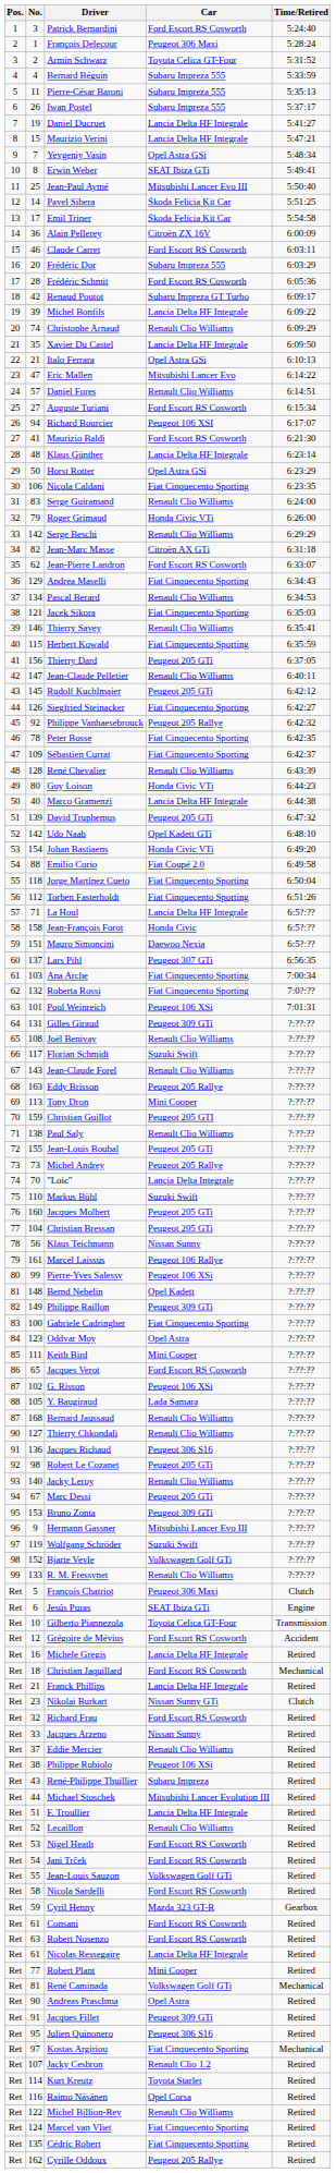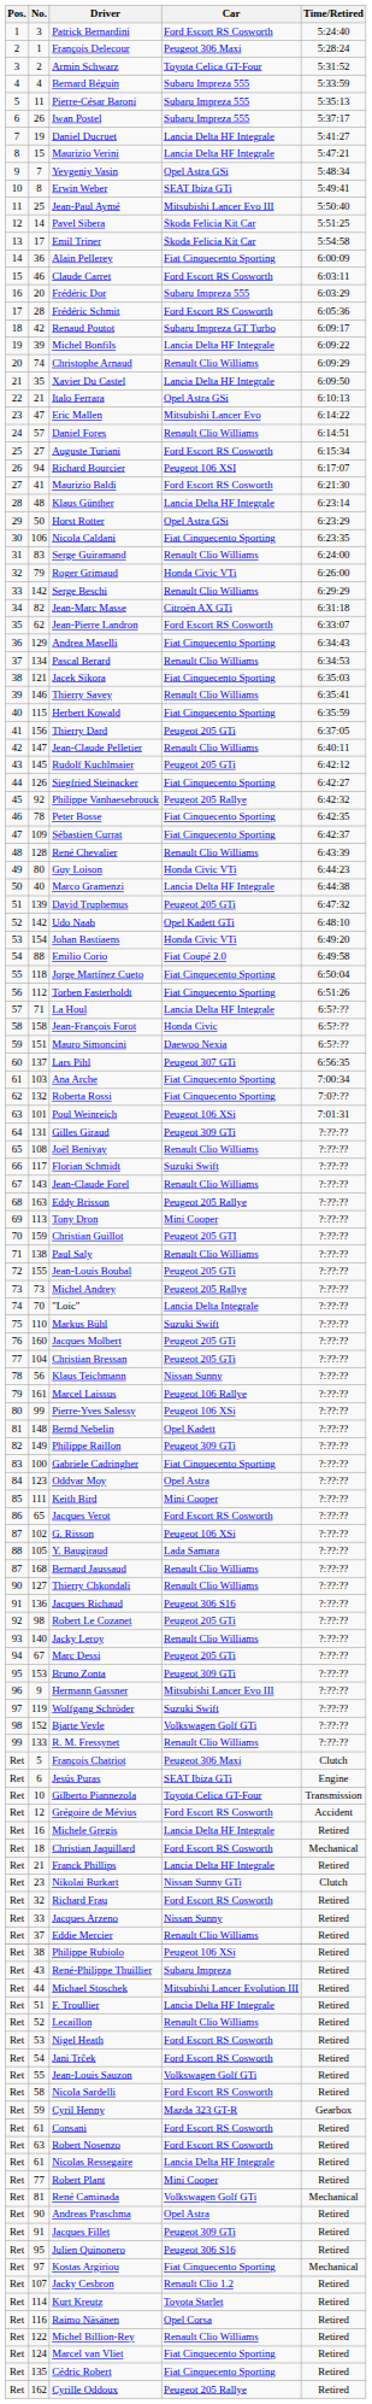Alain Pellerey | Car: Citroën ZX 16V -> Fiat Cinquecento Sporting
